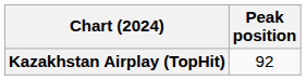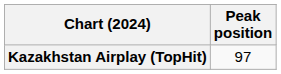Kazakhstan Airplay (TopHit) | Peak position: 92 -> 97
